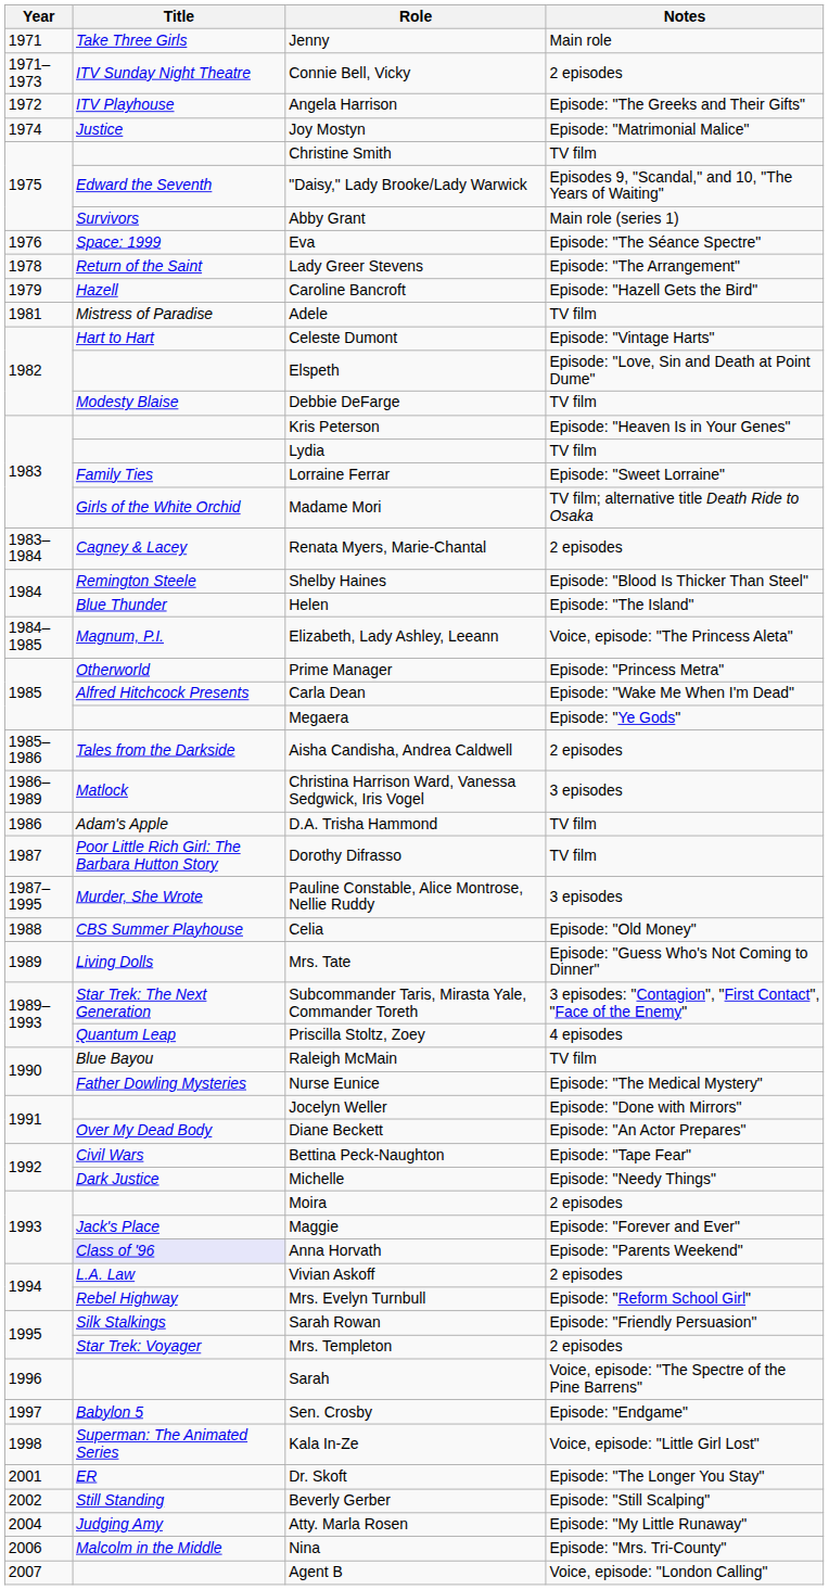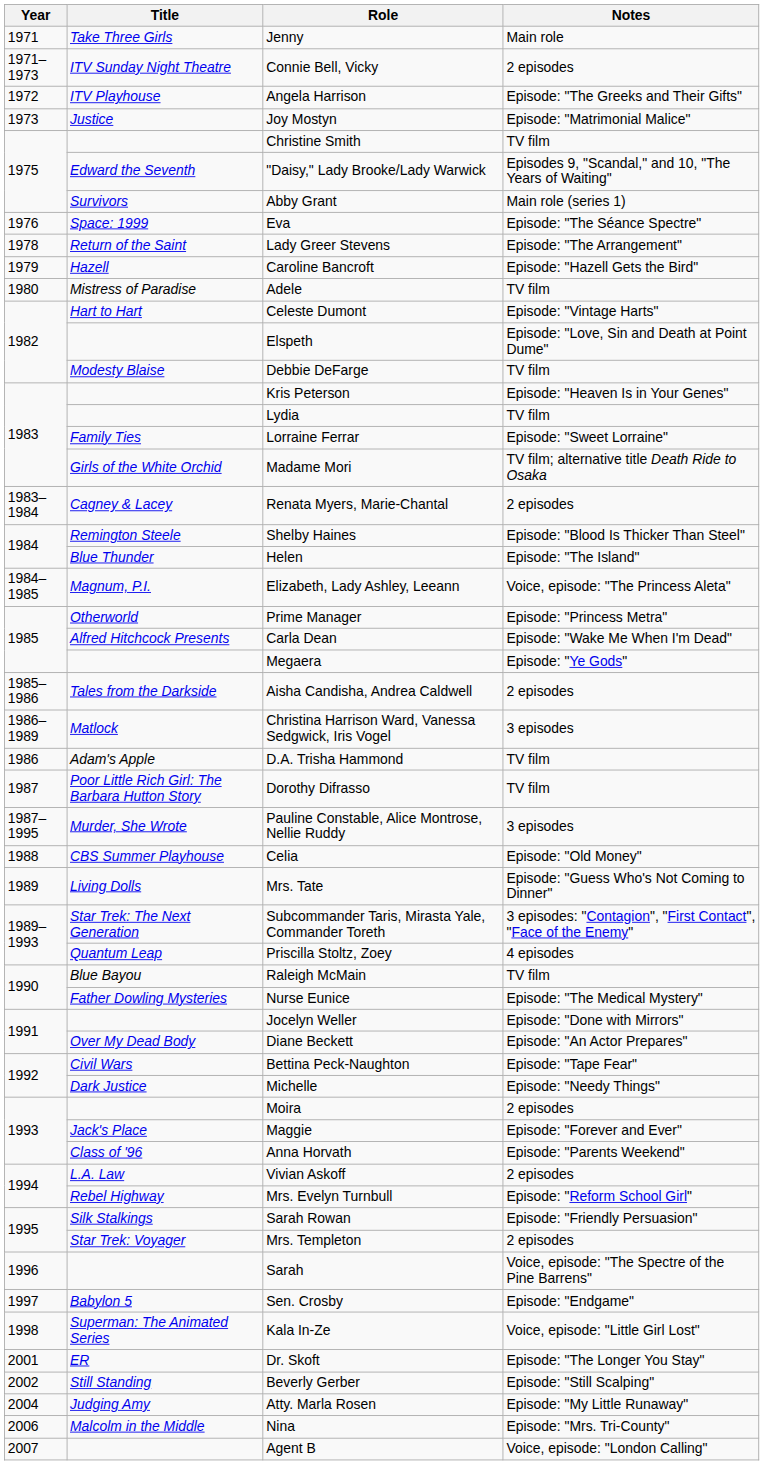Joy Mostyn | Year: 1974 -> 1973
Adele | Year: 1981 -> 1980
Anna Horvath | Title: lavender background -> no background
